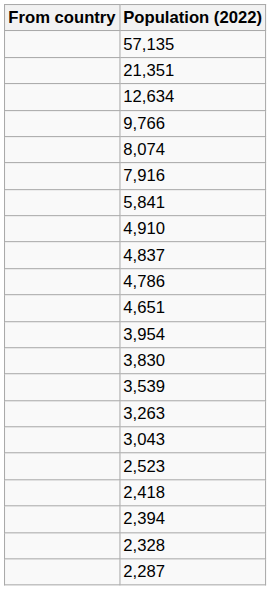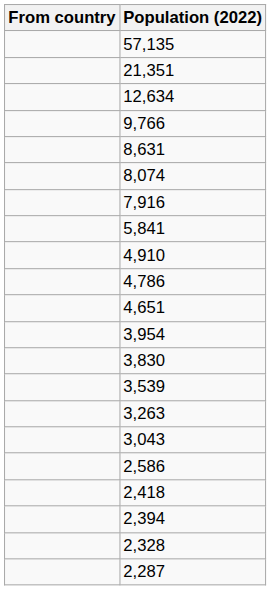+ row: 8,631
- row: 4,837
+ row: 2,586
- row: 2,523
